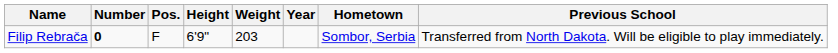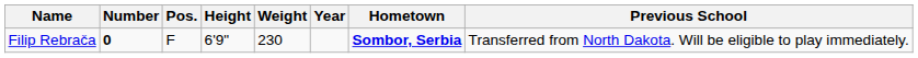Filip Rebrača | Weight: 203 -> 230
Filip Rebrača | Hometown: normal -> bold
